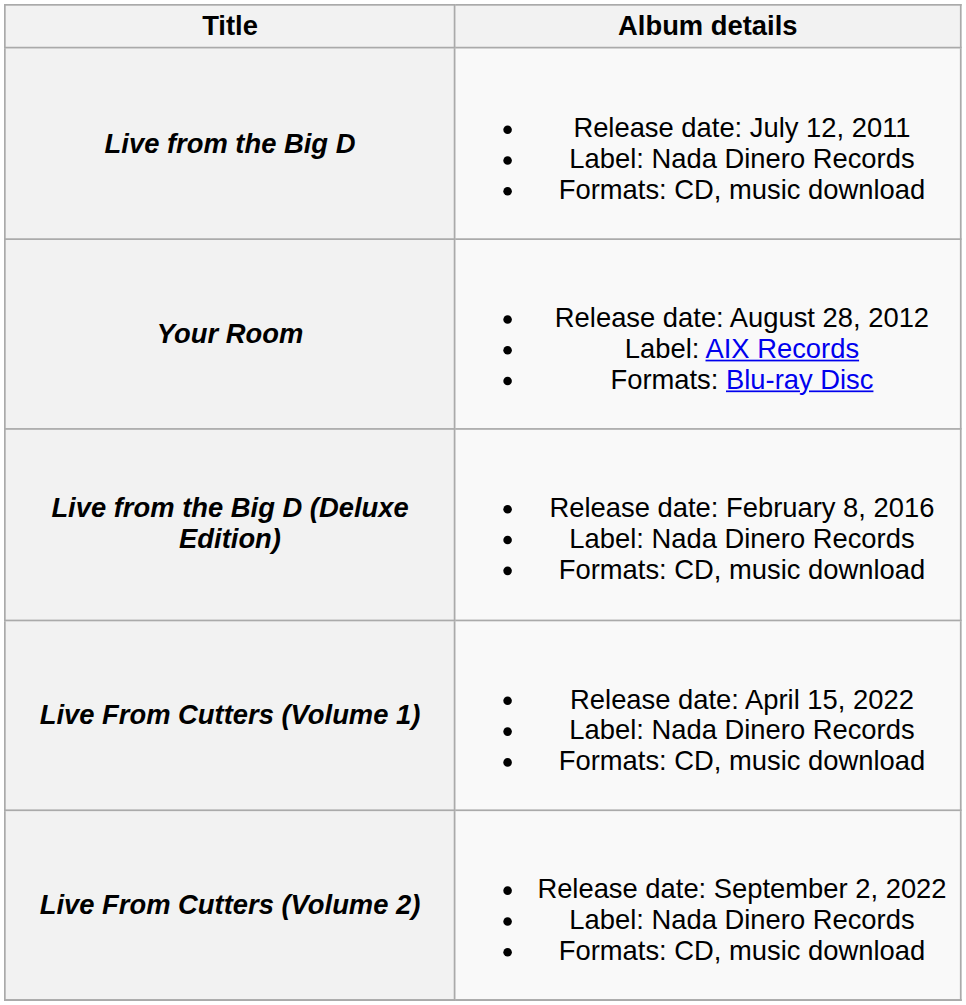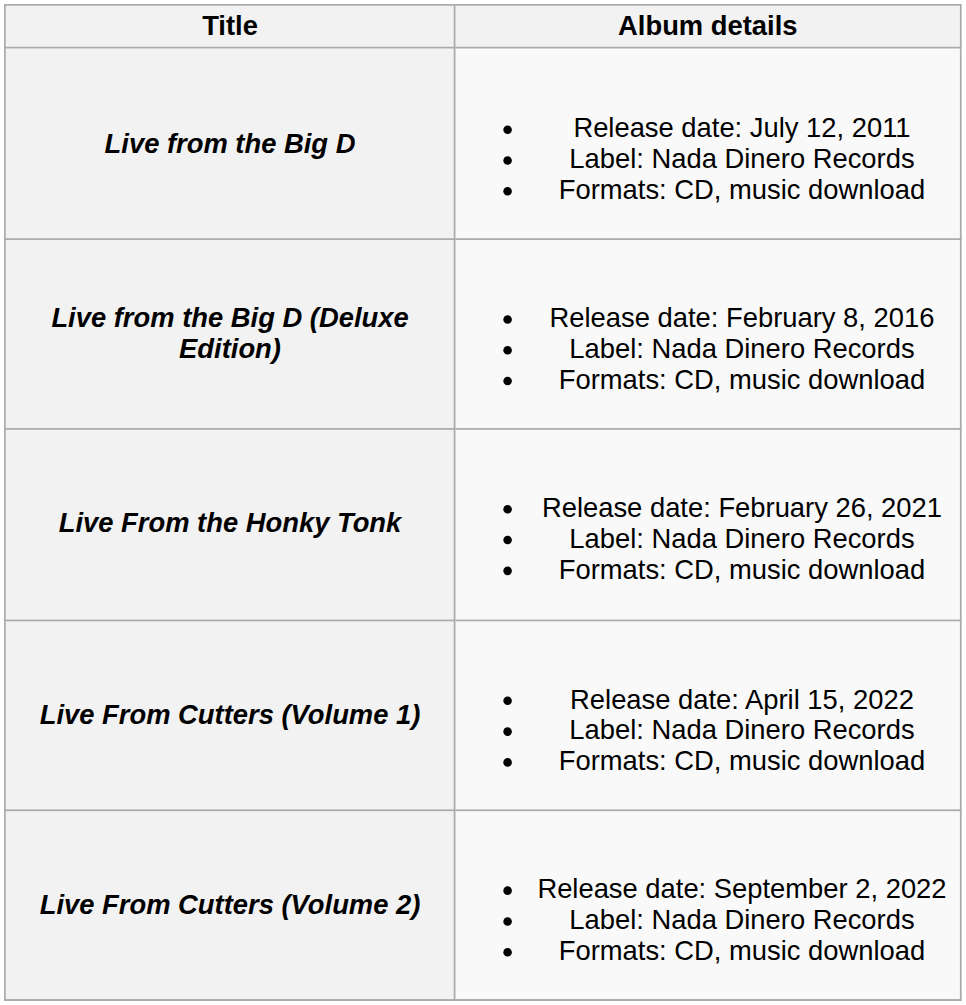- row: Your Room | Release date: August 28, 2012 Label: AIX Records Formats: Blu-ray Disc
+ row: Live From the Honky Tonk | Release date: February 26, 2021 Label: Nada Dinero Records Formats: CD, music download
